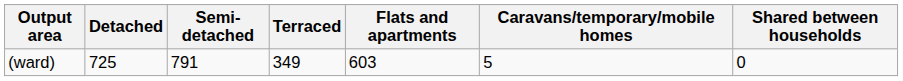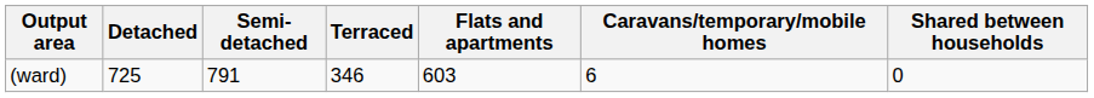(ward) | Terraced: 349 -> 346
(ward) | Caravans/temporary/mobile homes: 5 -> 6
